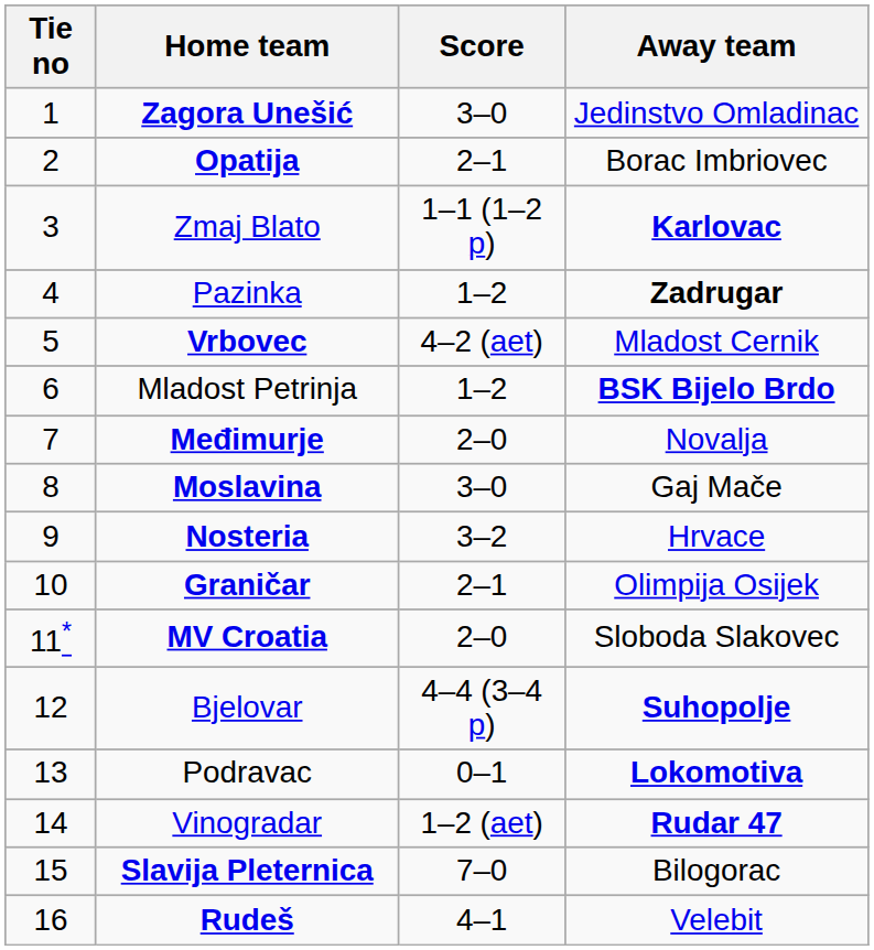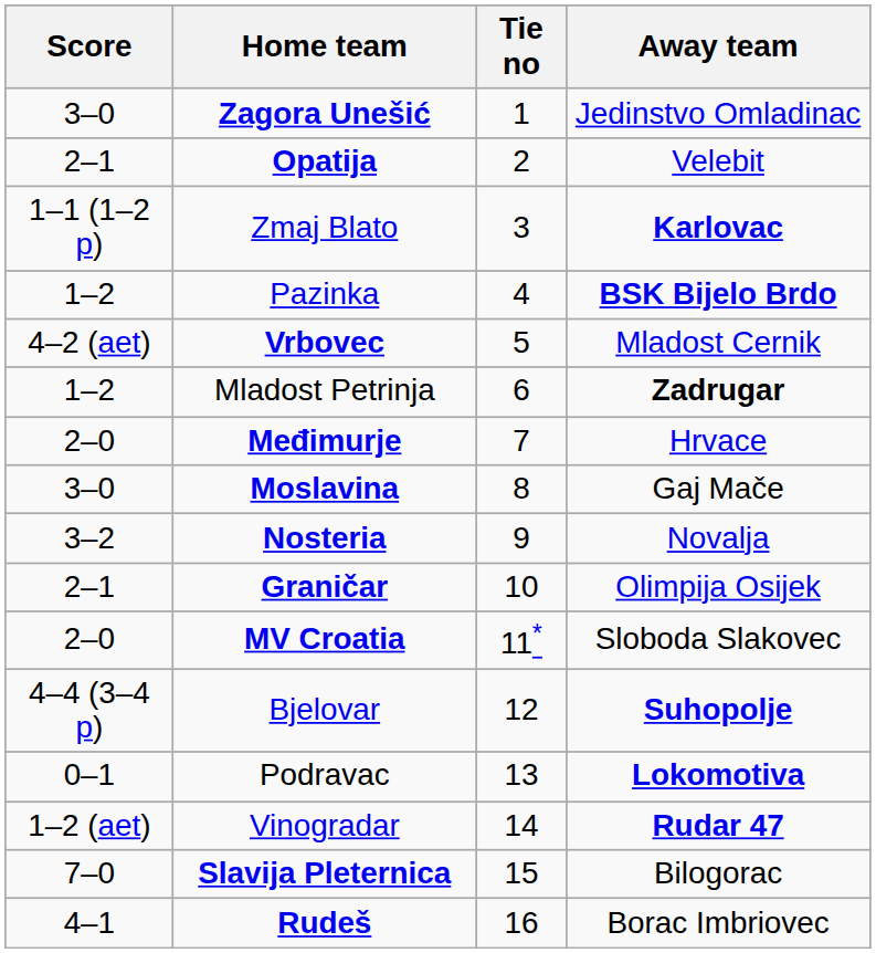columns swapped: Tie no <-> Score
Opatija | Away team: Borac Imbriovec -> Velebit
Pazinka | Away team: Zadrugar -> BSK Bijelo Brdo
Mladost Petrinja | Away team: BSK Bijelo Brdo -> Zadrugar
Međimurje | Away team: Novalja -> Hrvace
Nosteria | Away team: Hrvace -> Novalja
Rudeš | Away team: Velebit -> Borac Imbriovec
